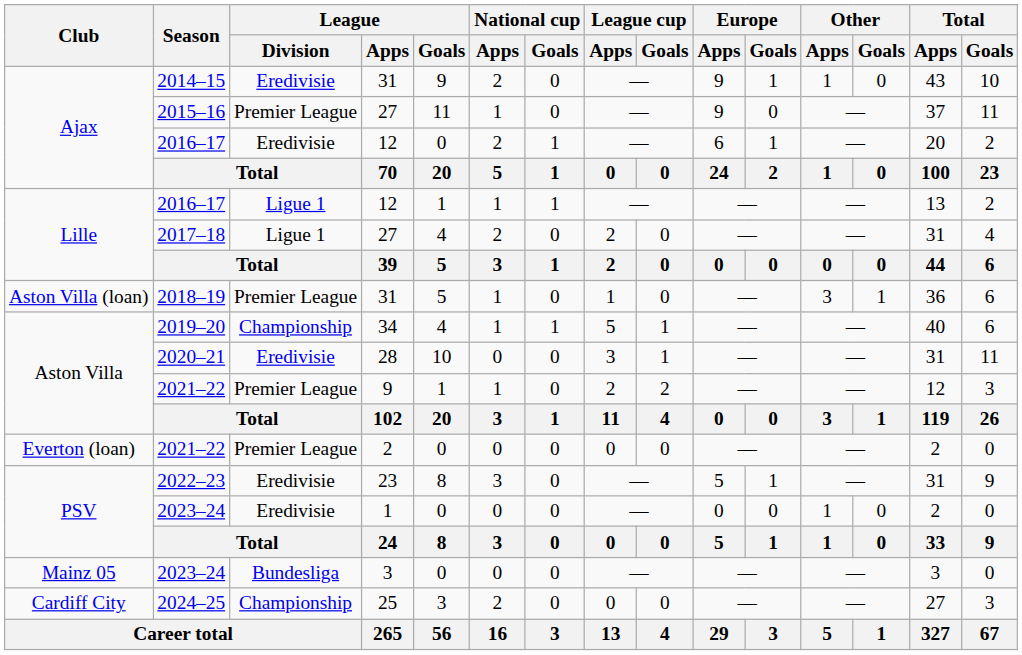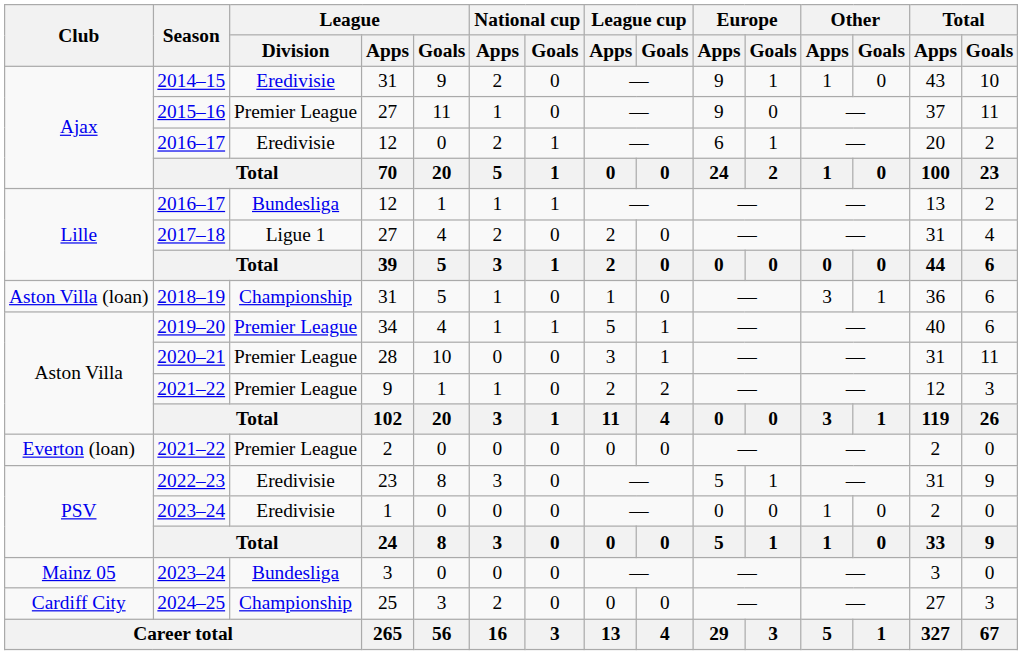Lille / 2016–17 | League / Division: Ligue 1 -> Bundesliga
2018–19 | League / Division: Premier League -> Championship
2019–20 | League / Division: Championship -> Premier League
2020–21 | League / Division: Eredivisie -> Premier League
